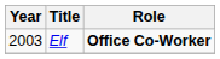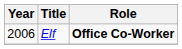Elf | Year: 2003 -> 2006
